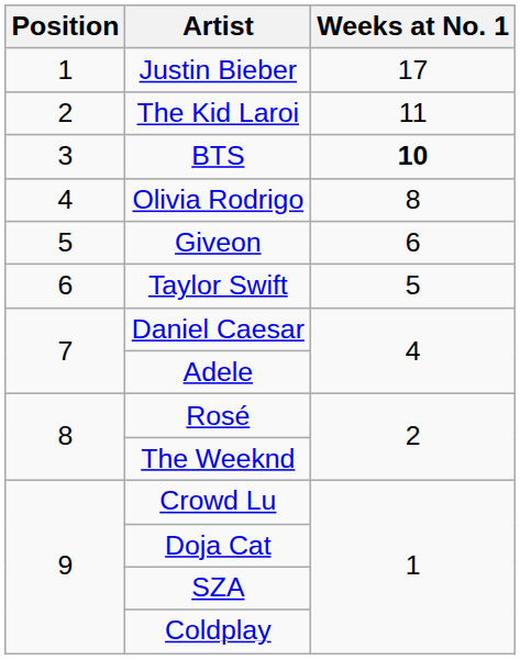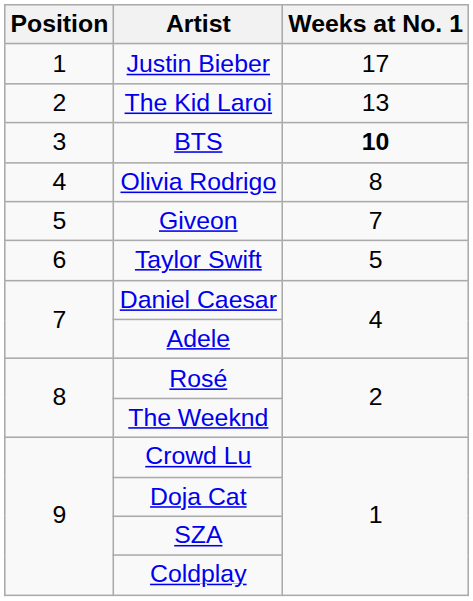The Kid Laroi | Weeks at No. 1: 11 -> 13
Giveon | Weeks at No. 1: 6 -> 7
